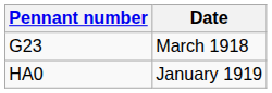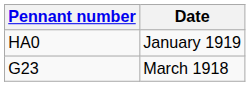rows swapped: G23 <-> HA0
